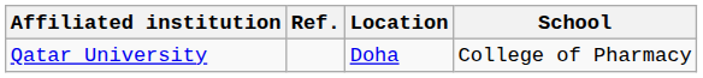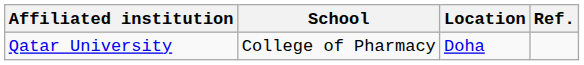columns swapped: School <-> Ref.
